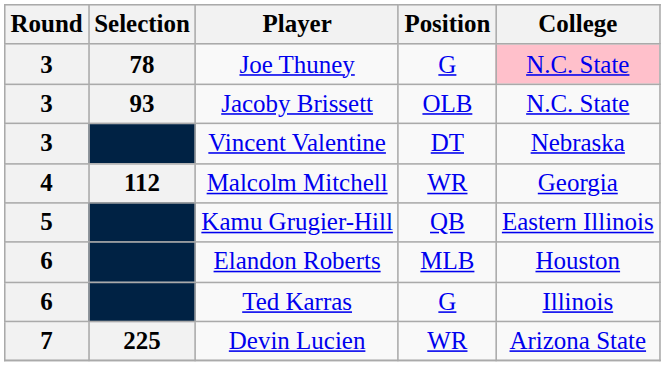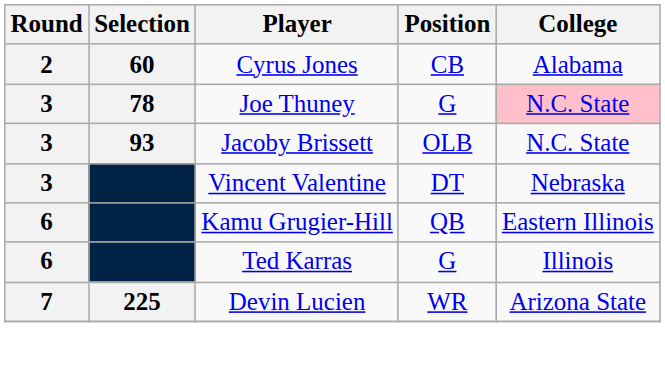+ row: 2 | 60 | Cyrus Jones | CB | Alabama
- row: 4 | 112 | Malcolm Mitchell | WR | Georgia
Kamu Grugier-Hill | Round: 5 -> 6
- row: 6 | Elandon Roberts | MLB | Houston
